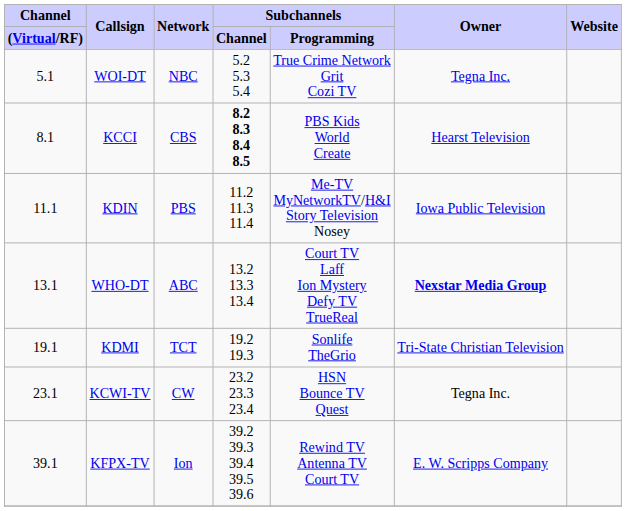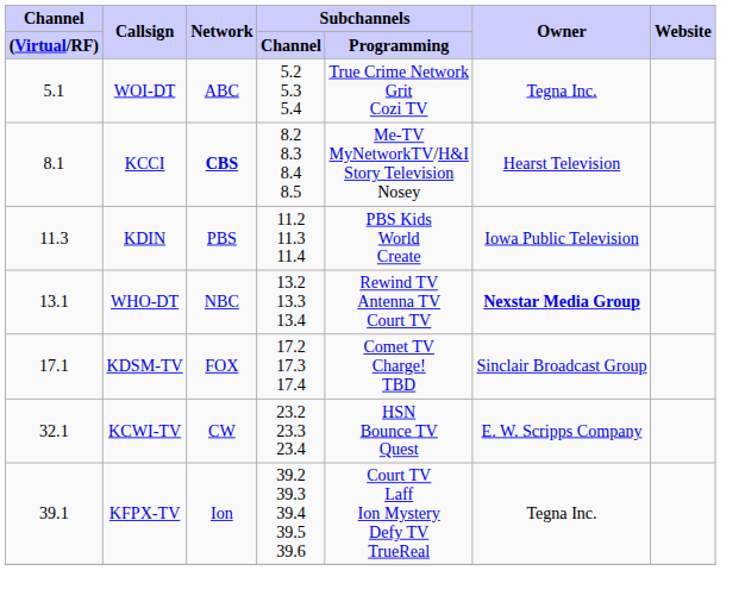WOI-DT | Network: NBC -> ABC
KCCI | Network: normal -> bold
KCCI | Subchannels / Channel: bold -> normal
KCCI | Subchannels / Programming: PBS Kids World Create -> Me-TV MyNetworkTV/H&I Story Television Nosey
KDIN | Channel / (Virtual/RF): 11.1 -> 11.3
KDIN | Subchannels / Programming: Me-TV MyNetworkTV/H&I Story Television Nosey -> PBS Kids World Create
WHO-DT | Network: ABC -> NBC
WHO-DT | Subchannels / Programming: Court TV Laff Ion Mystery Defy TV TrueReal -> Rewind TV Antenna TV Court TV
+ row: 17.1 | KDSM-TV | FOX | 17.2 17.3 17.4 | Comet TV Charge! TBD | Sinclair Broadcast Group
- row: 19.1 | KDMI | TCT | 19.2 19.3 | Sonlife TheGrio | Tri-State Christian Television
KCWI-TV | Channel / (Virtual/RF): 23.1 -> 32.1
KCWI-TV | Owner: Tegna Inc. -> E. W. Scripps Company
KFPX-TV | Subchannels / Programming: Rewind TV Antenna TV Court TV -> Court TV Laff Ion Mystery Defy TV TrueReal
KFPX-TV | Owner: E. W. Scripps Company -> Tegna Inc.
